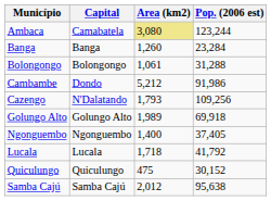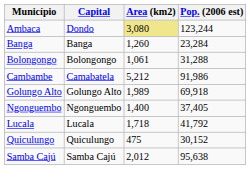Ambaca | Capital: Camabatela -> Dondo
Cambambe | Capital: Dondo -> Camabatela
- row: Cazengo | N'Dalatando | 1,793 | 109,256
